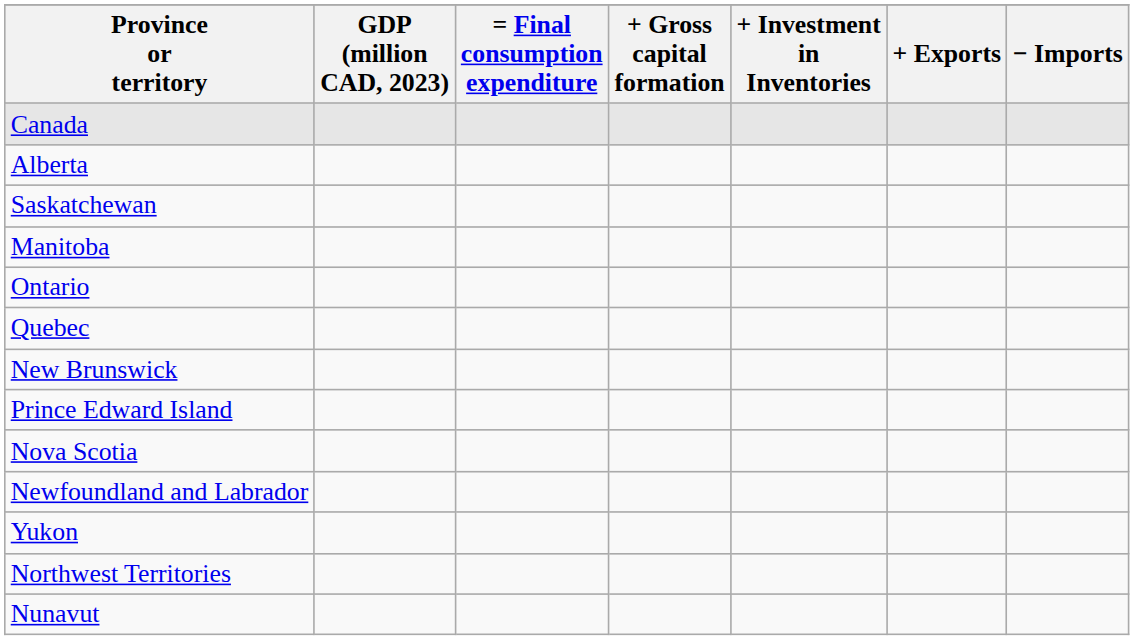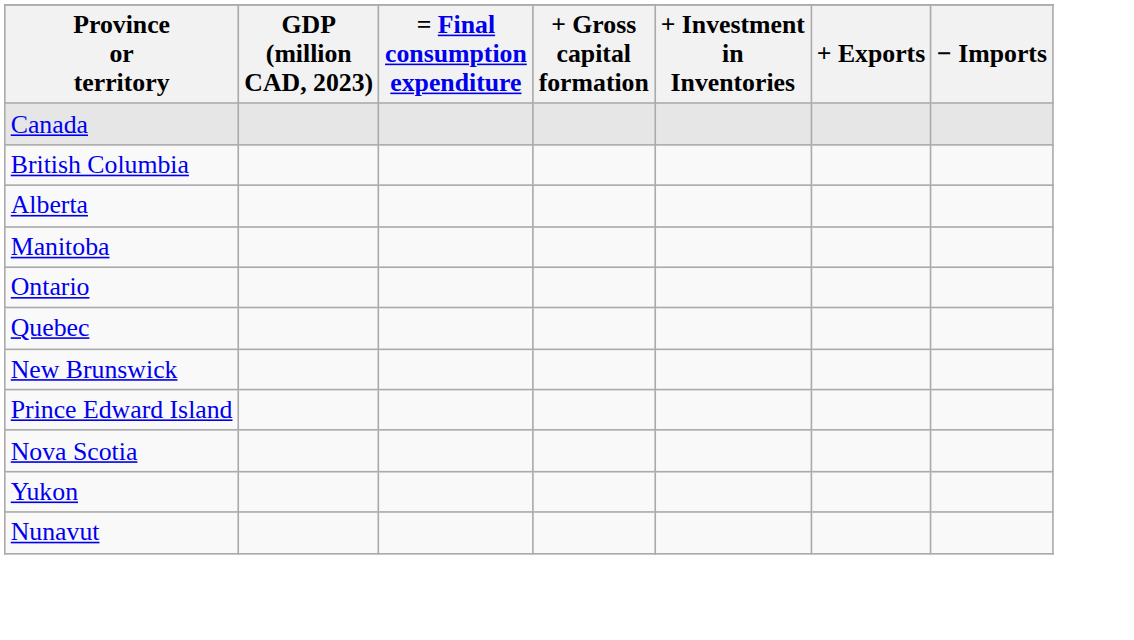+ row: British Columbia
- row: Saskatchewan
- row: Newfoundland and Labrador
- row: Northwest Territories
